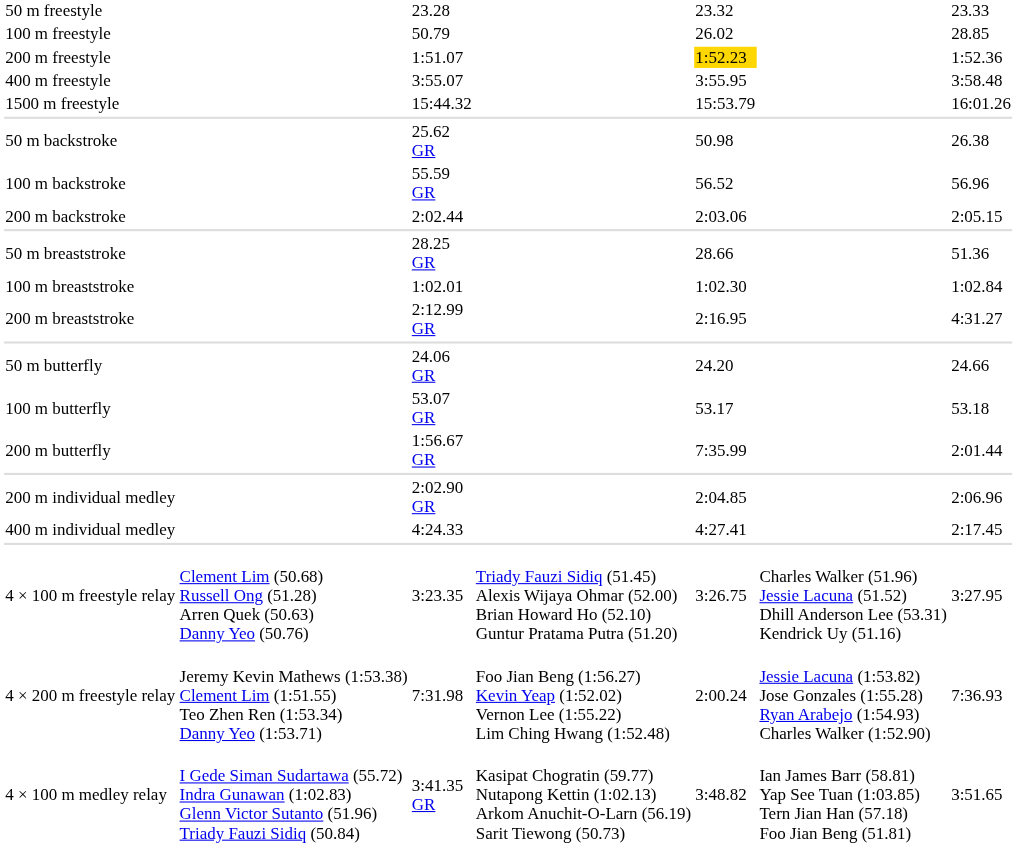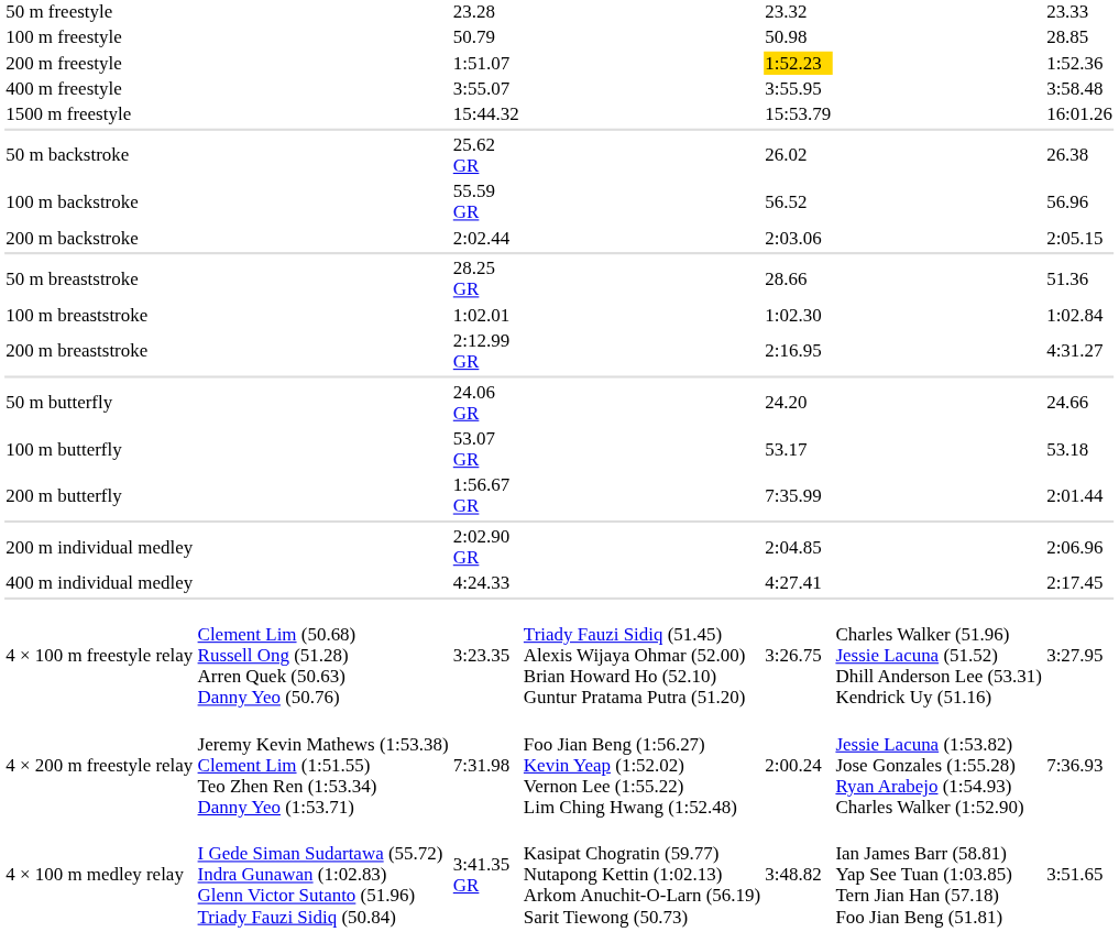100 m freestyle | column 5: 26.02 -> 50.98
50 m backstroke | column 5: 50.98 -> 26.02
